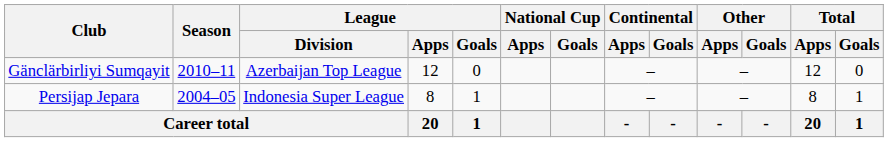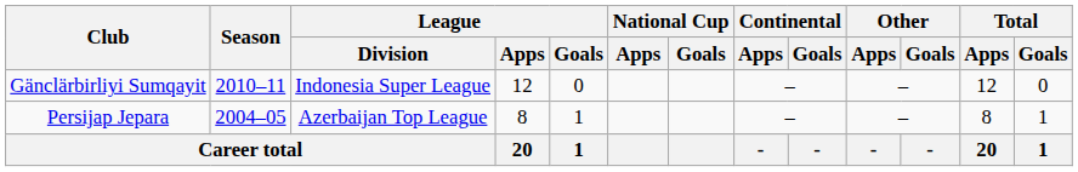Gänclärbirliyi Sumqayit | League / Division: Azerbaijan Top League -> Indonesia Super League
Persijap Jepara | League / Division: Indonesia Super League -> Azerbaijan Top League
